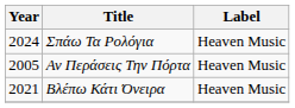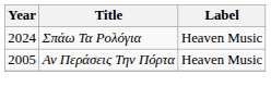- row: 2021 | Βλέπω Κάτι Όνειρα | Heaven Music
